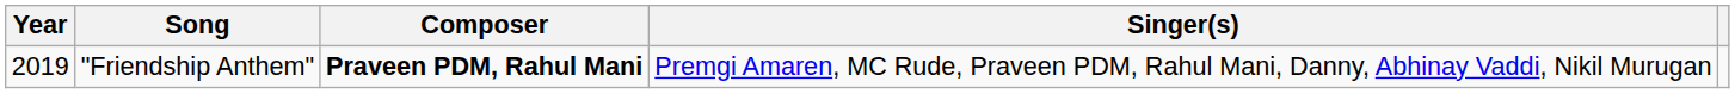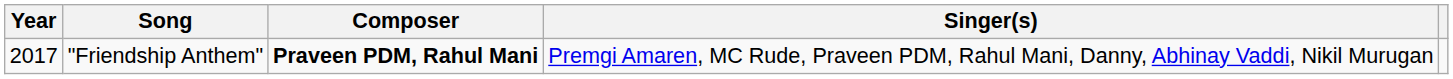"Friendship Anthem" | Year: 2019 -> 2017
